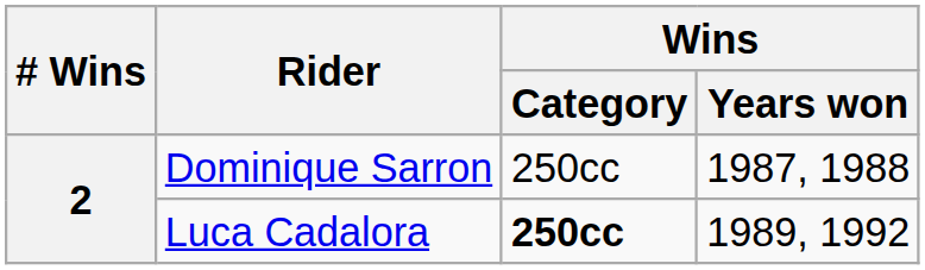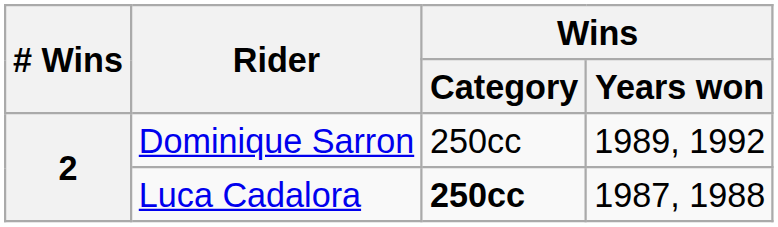Dominique Sarron | Wins / Years won: 1987, 1988 -> 1989, 1992
Luca Cadalora | Wins / Years won: 1989, 1992 -> 1987, 1988
